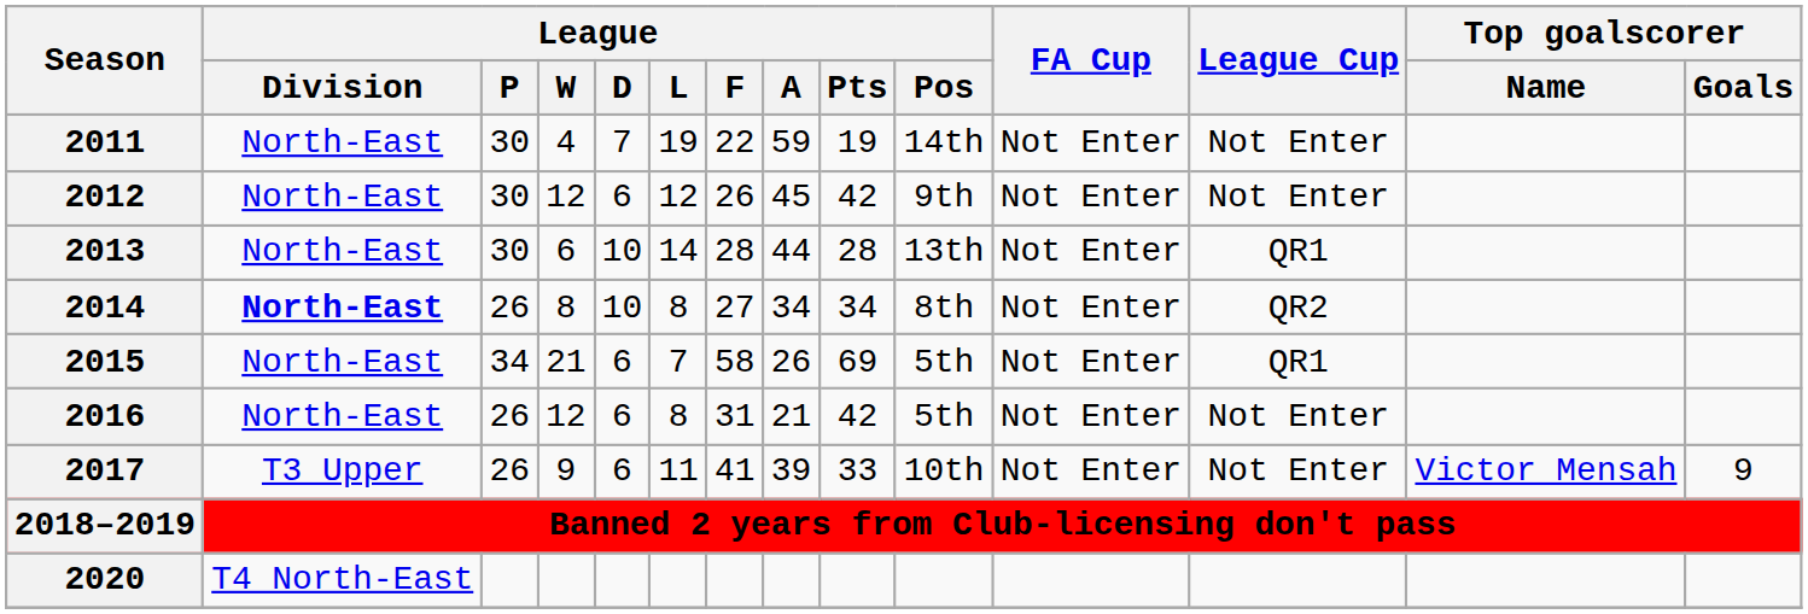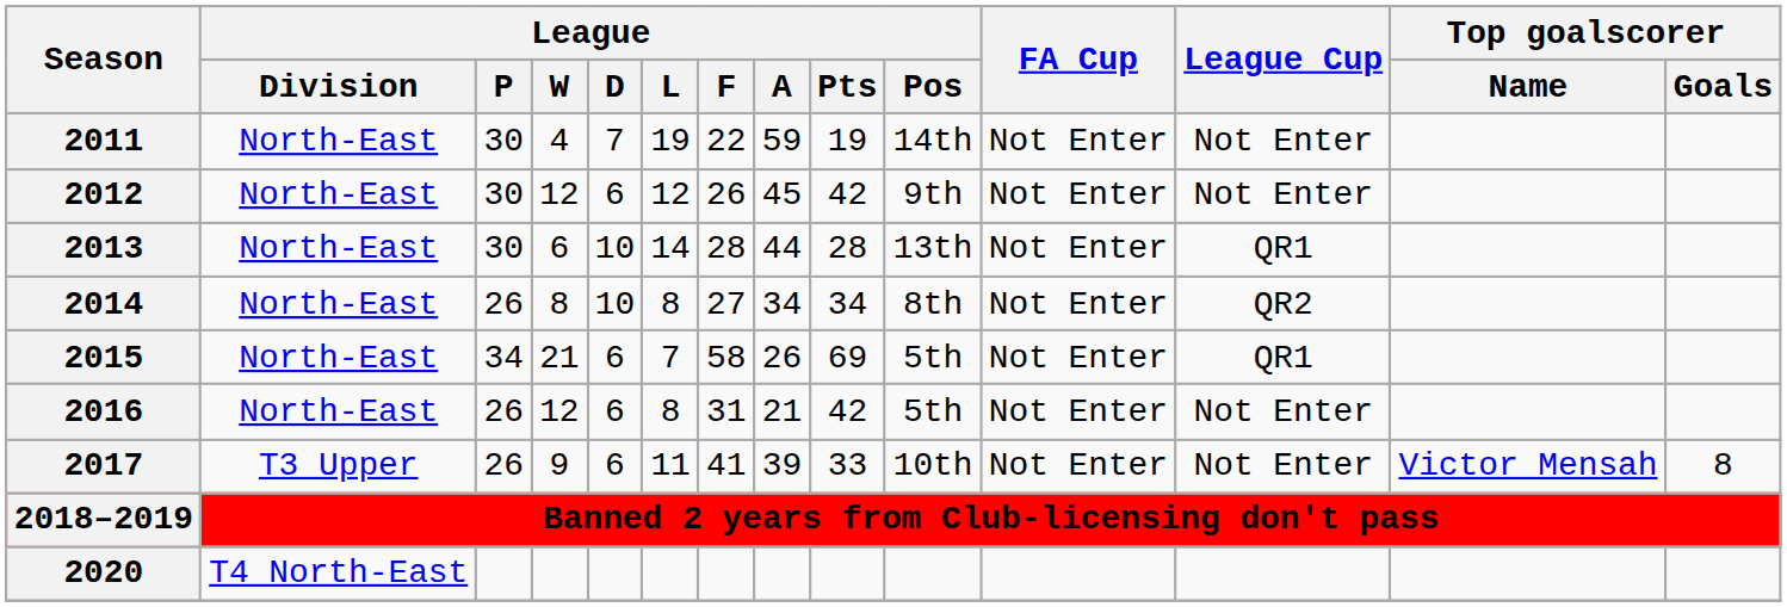2014 | League / Division: bold -> normal
2017 | Top goalscorer / Goals: 9 -> 8
